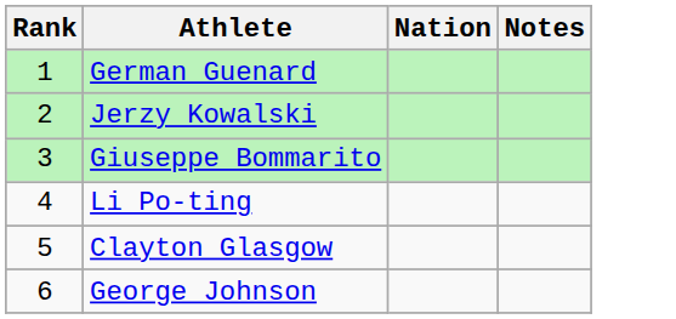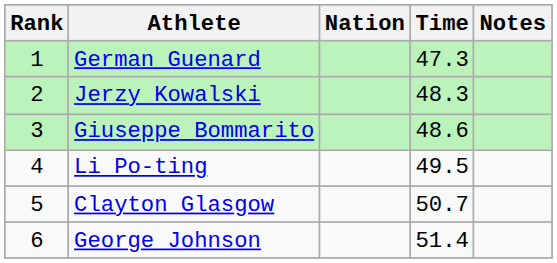+ column: Time | 47.3 | 48.3 | 48.6 | 49.5 | 50.7 | 51.4
